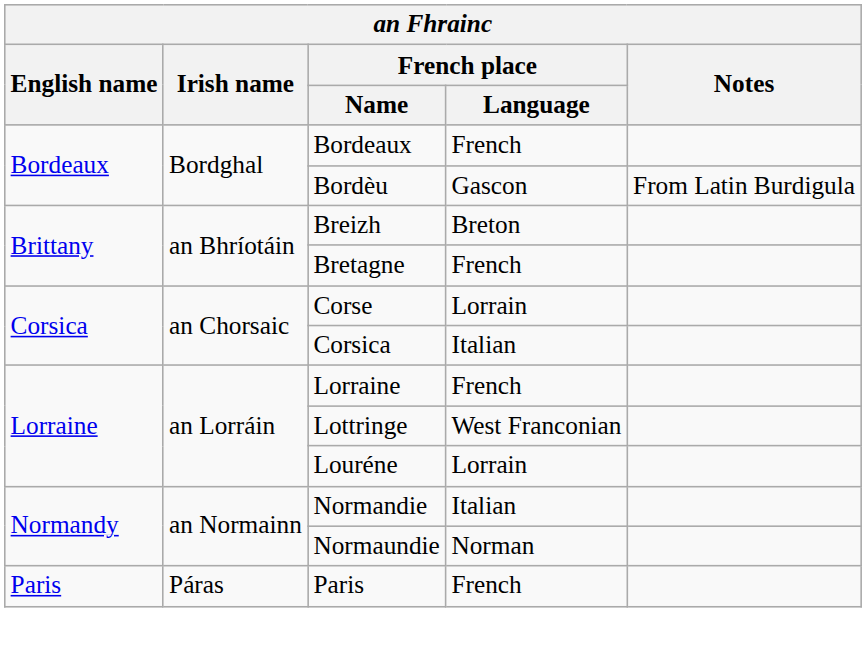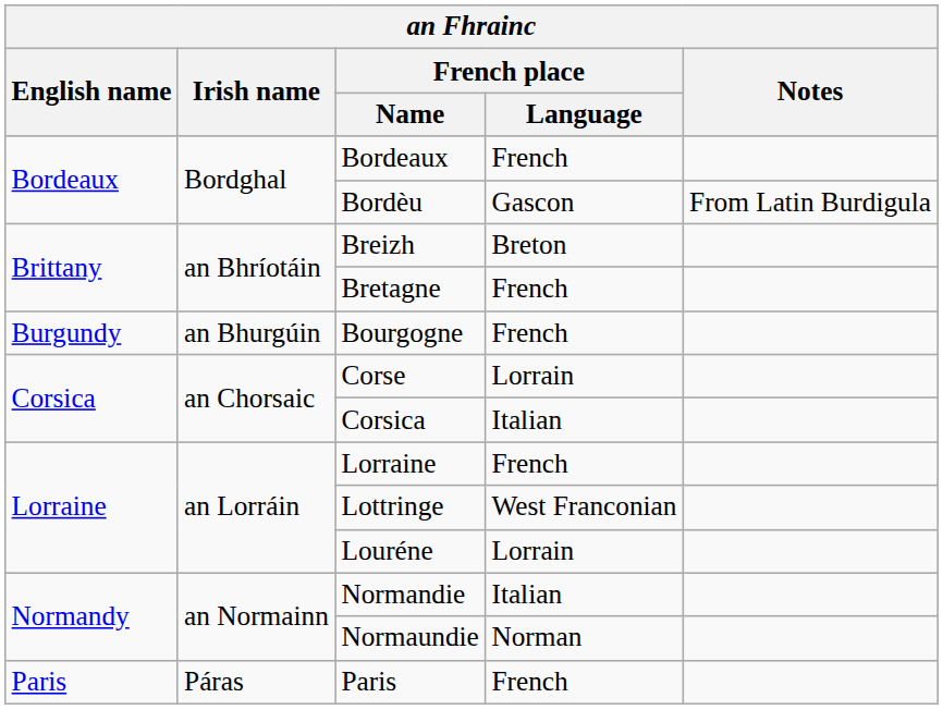+ row: Burgundy | an Bhurgúin | Bourgogne | French
